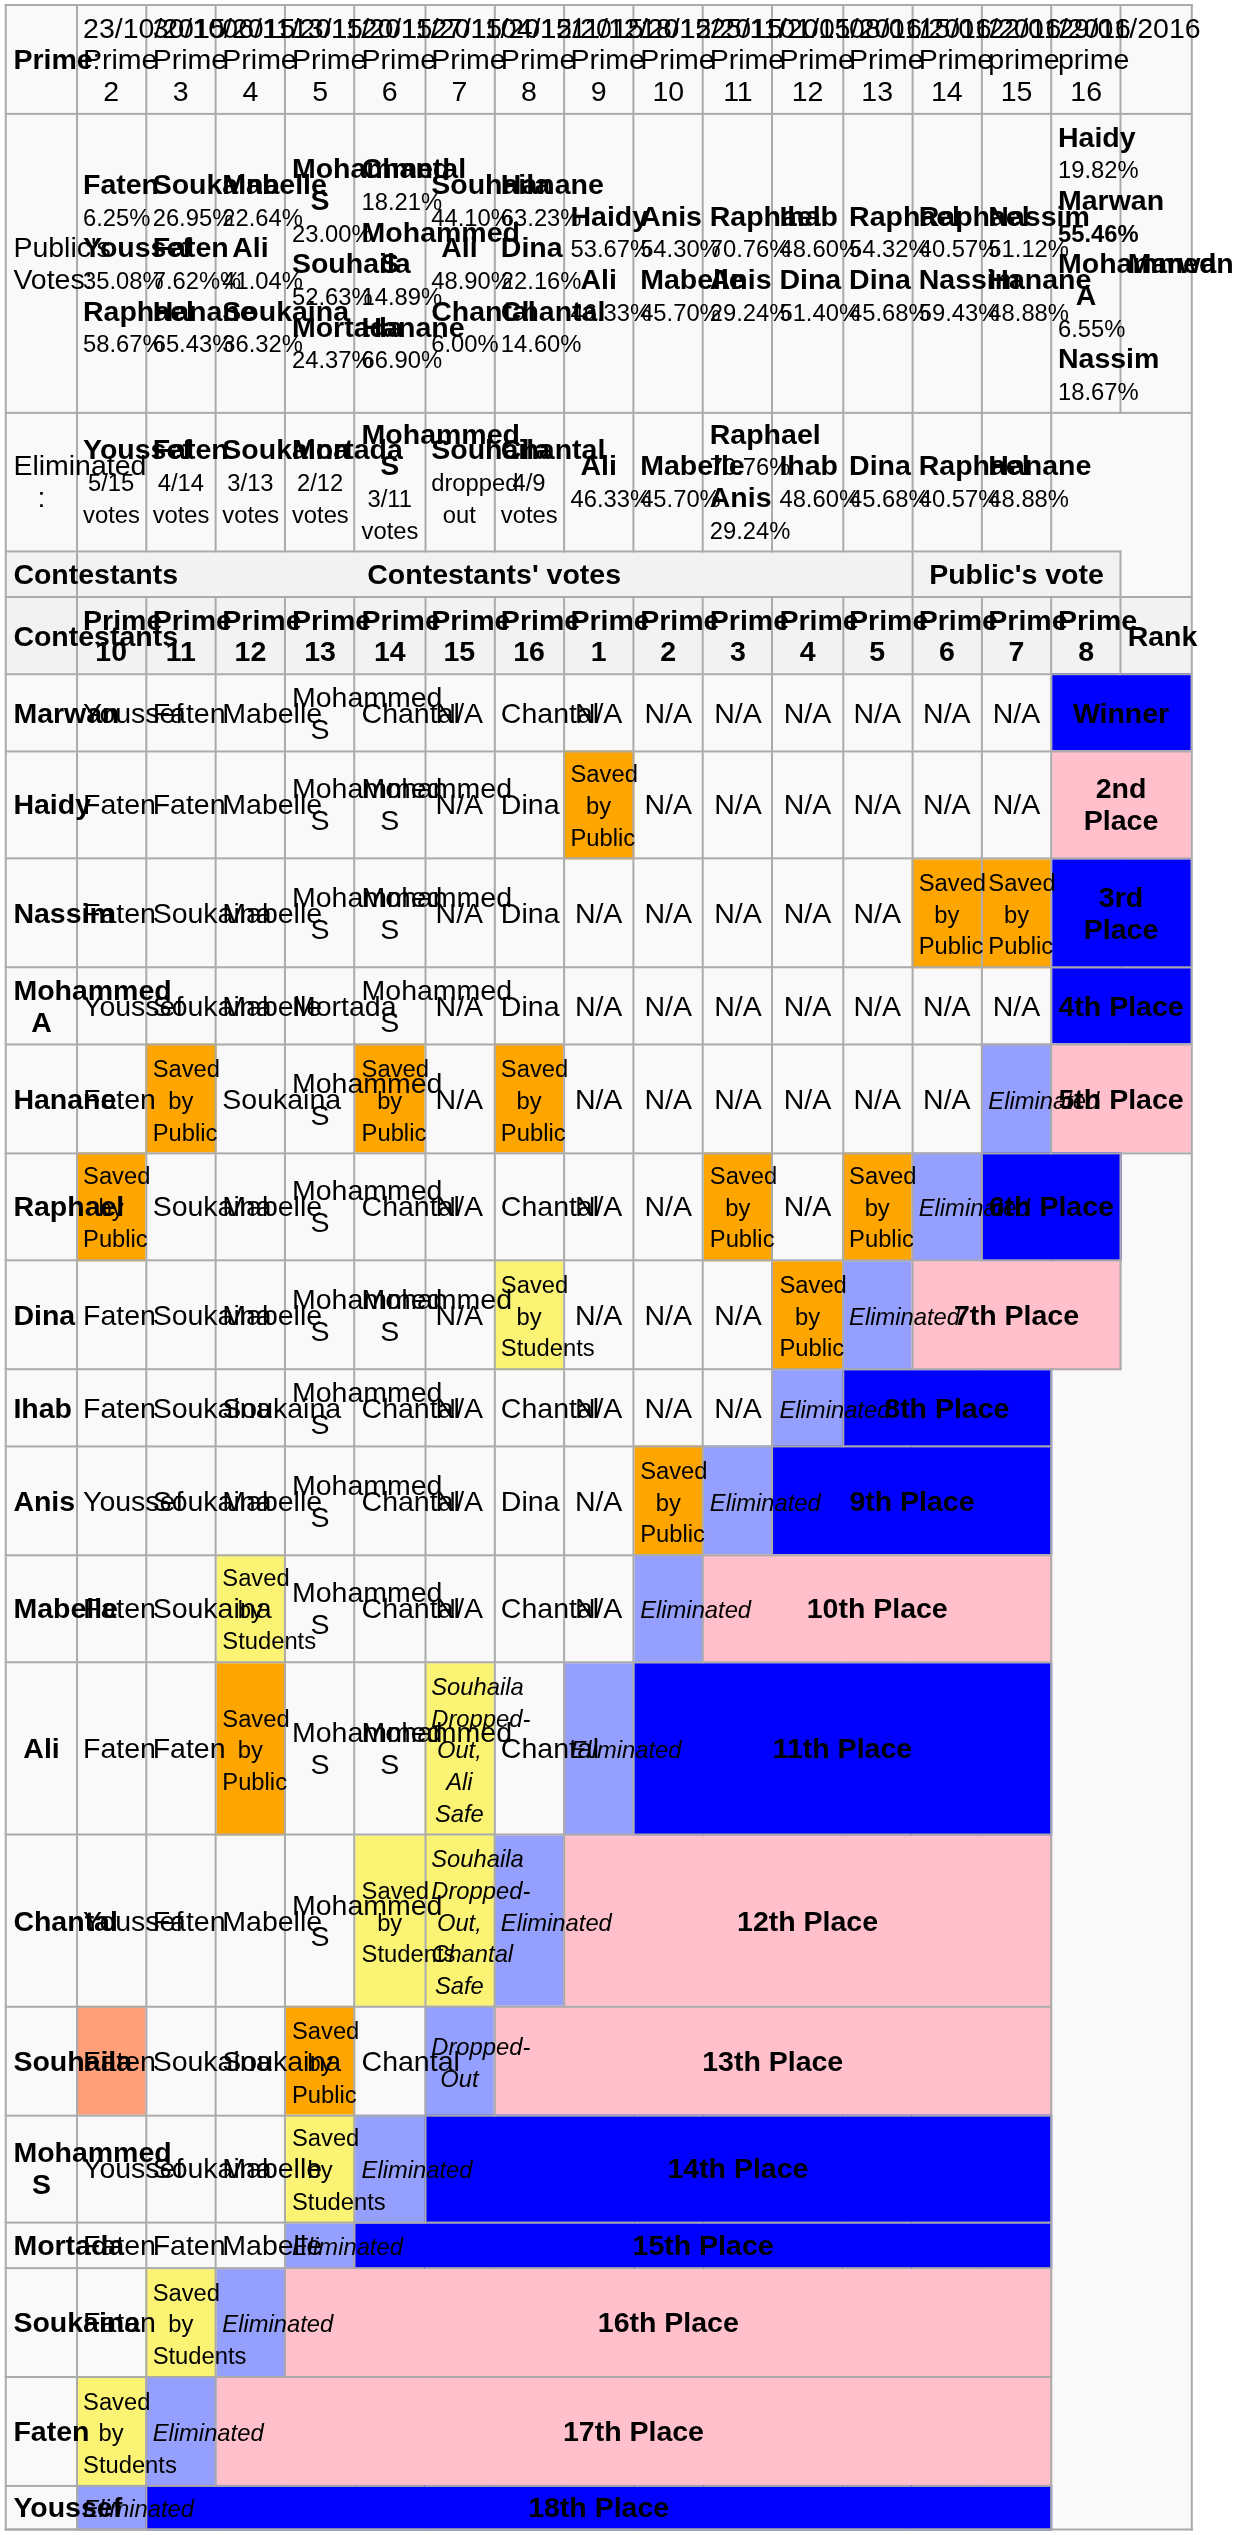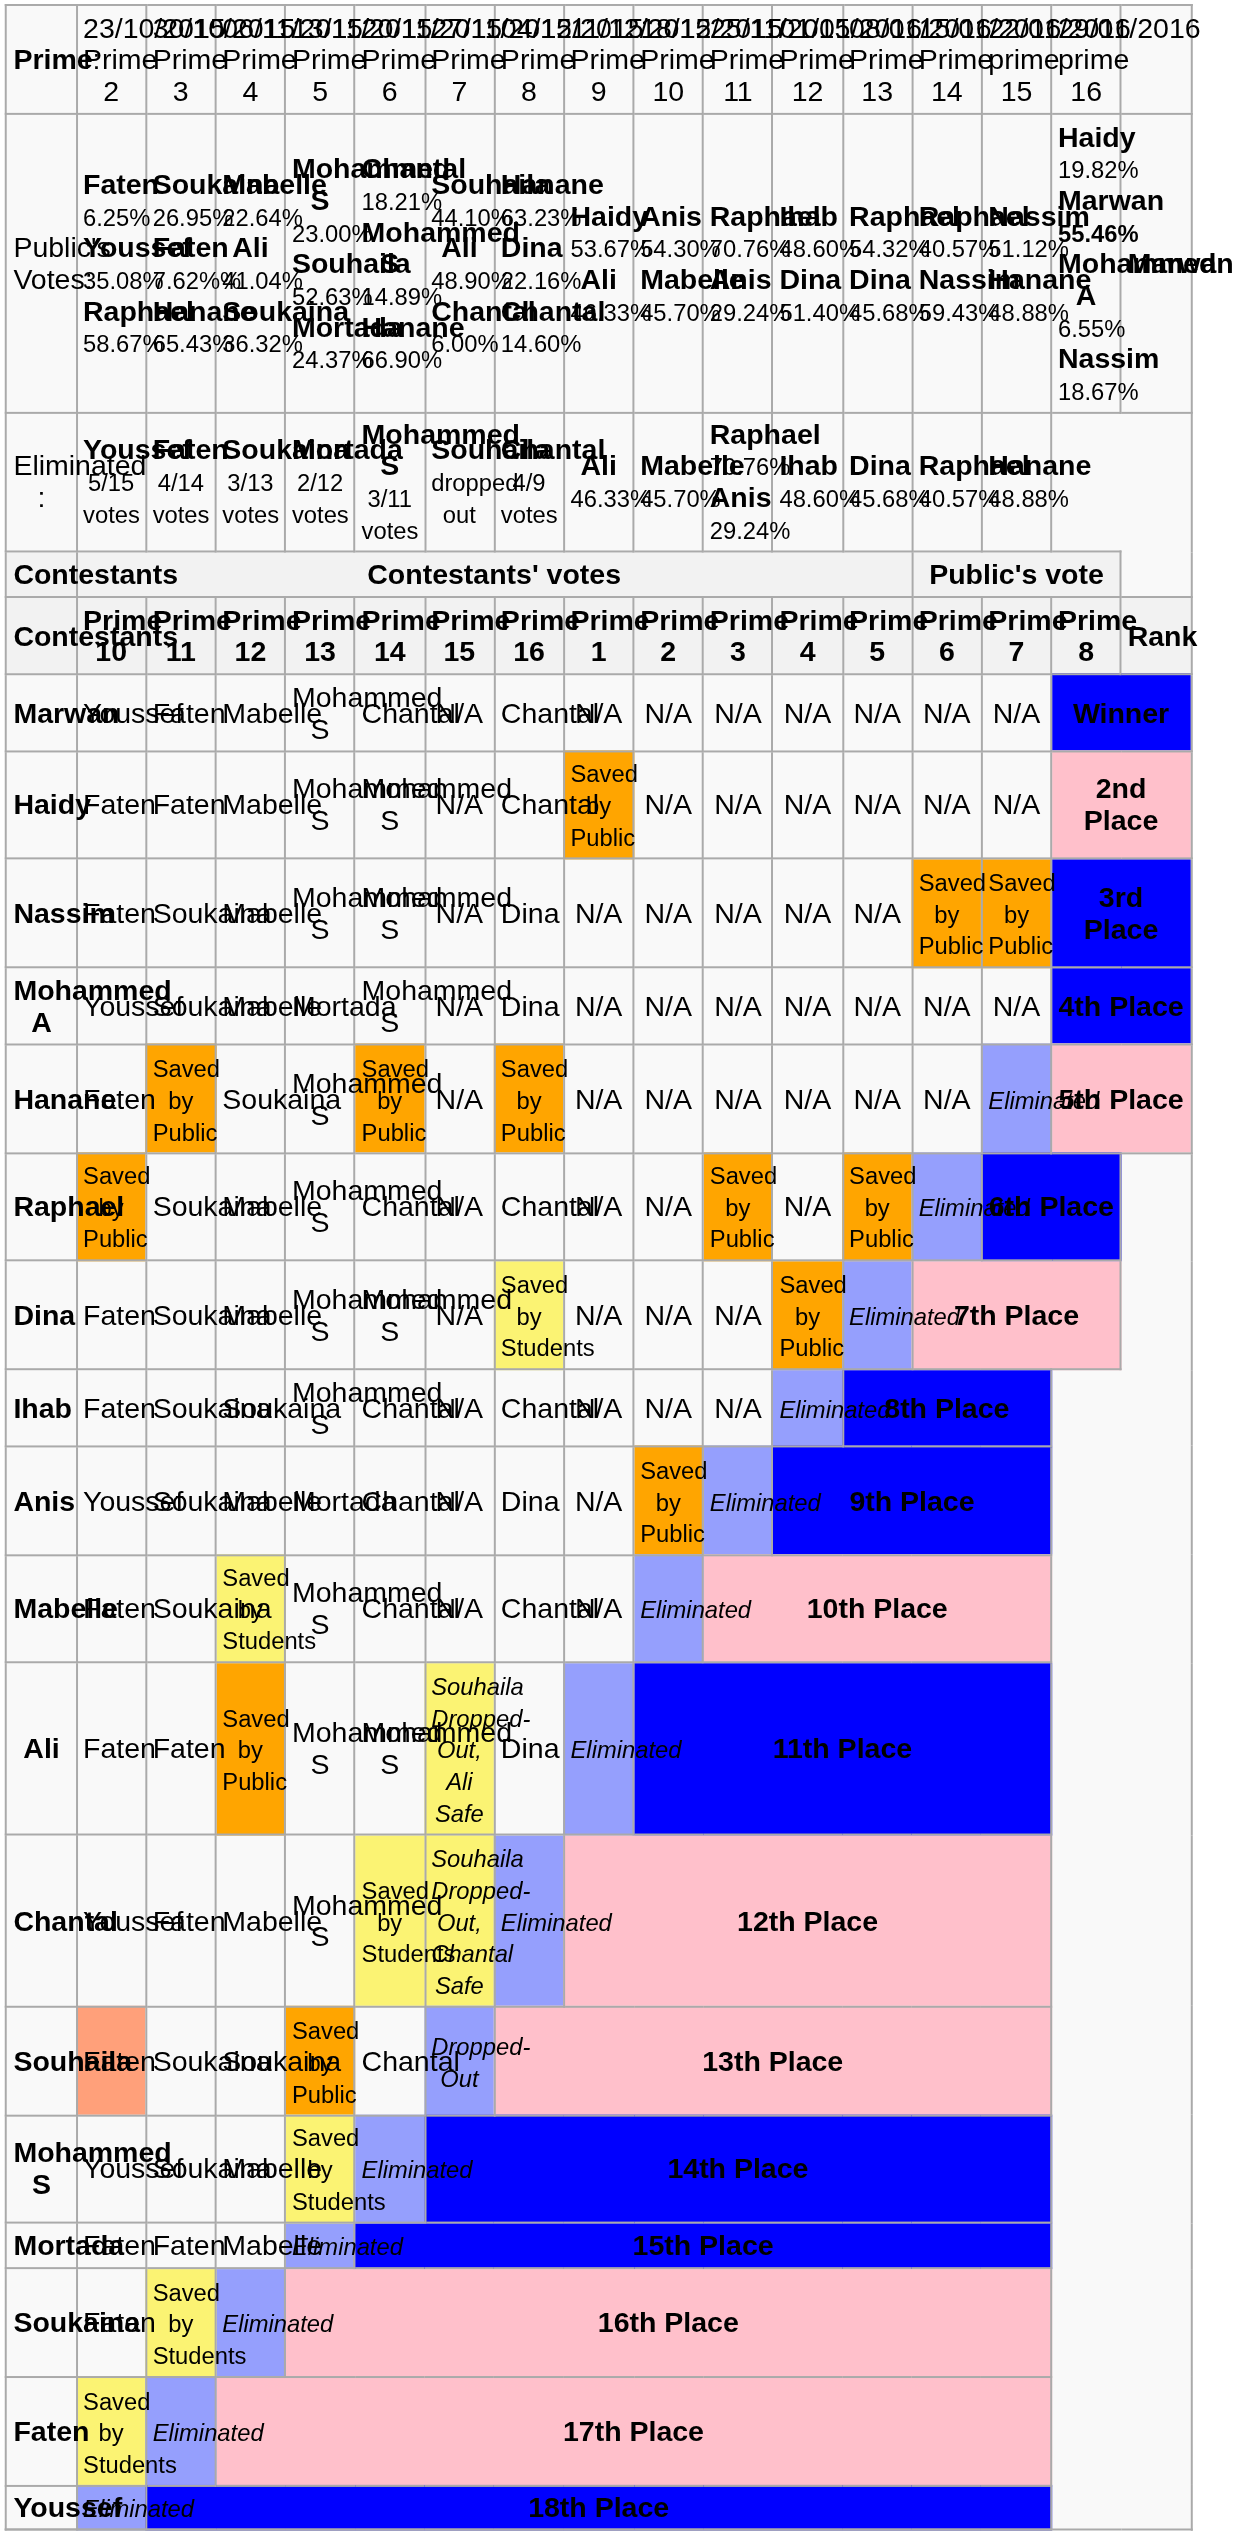Haidy | column 8: Dina -> Chantal
Anis | column 5: Mohammed S -> Mortada
Ali | column 8: Chantal -> Dina
